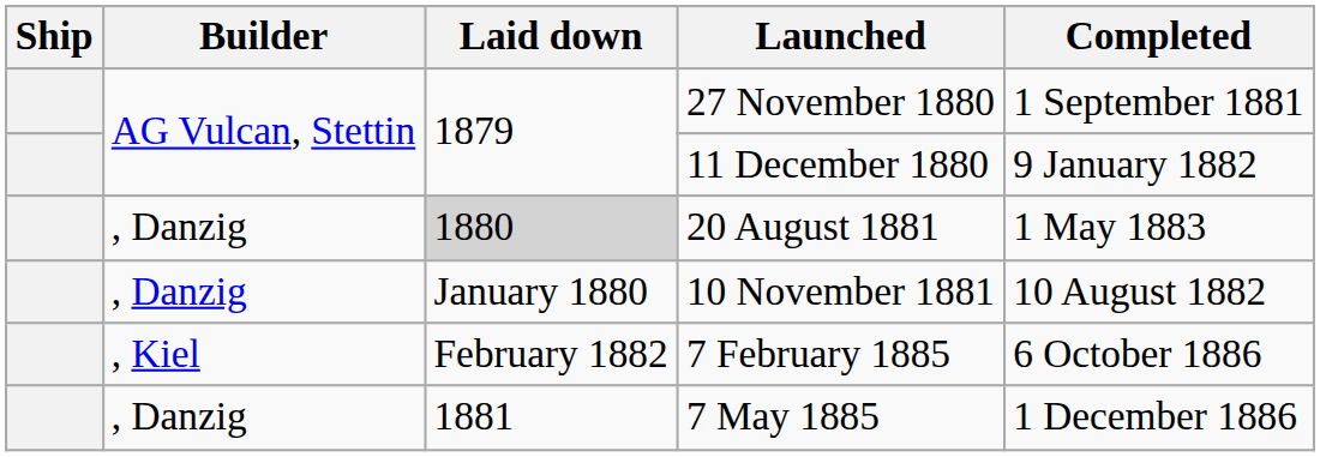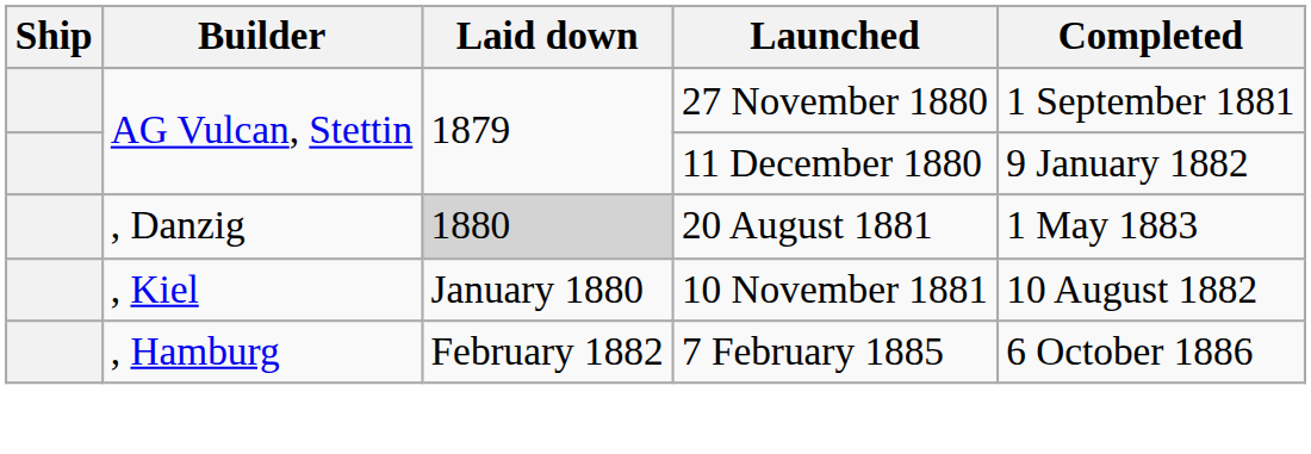10 November 1881 | Builder: , Danzig -> , Kiel
7 February 1885 | Builder: , Kiel -> , Hamburg
- row: , Danzig | 1881 | 7 May 1885 | 1 December 1886
